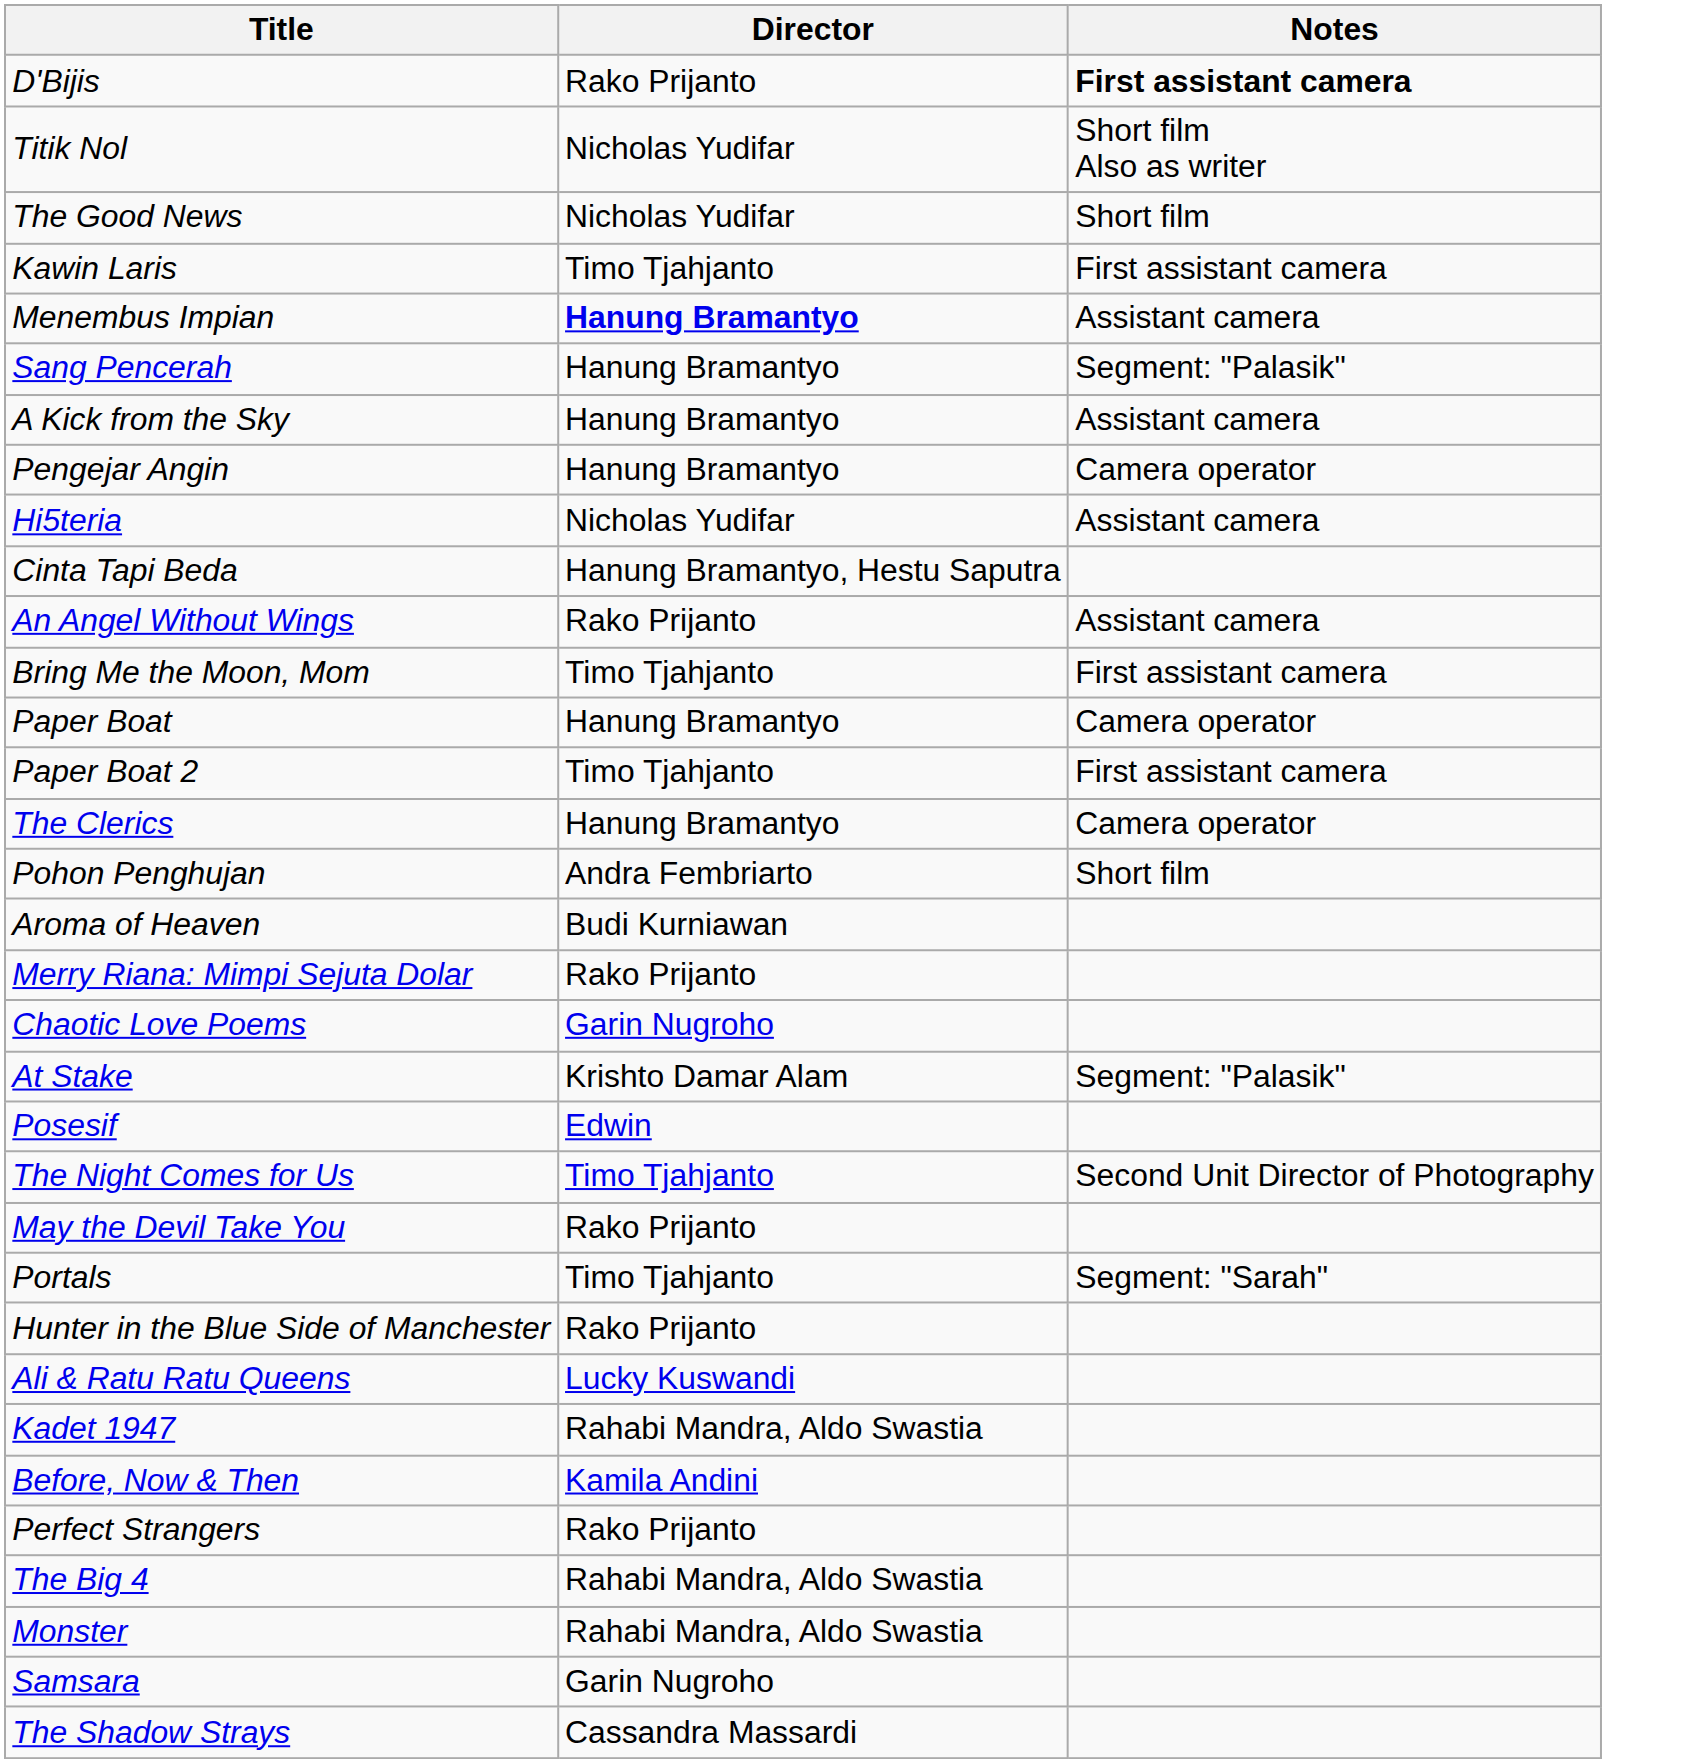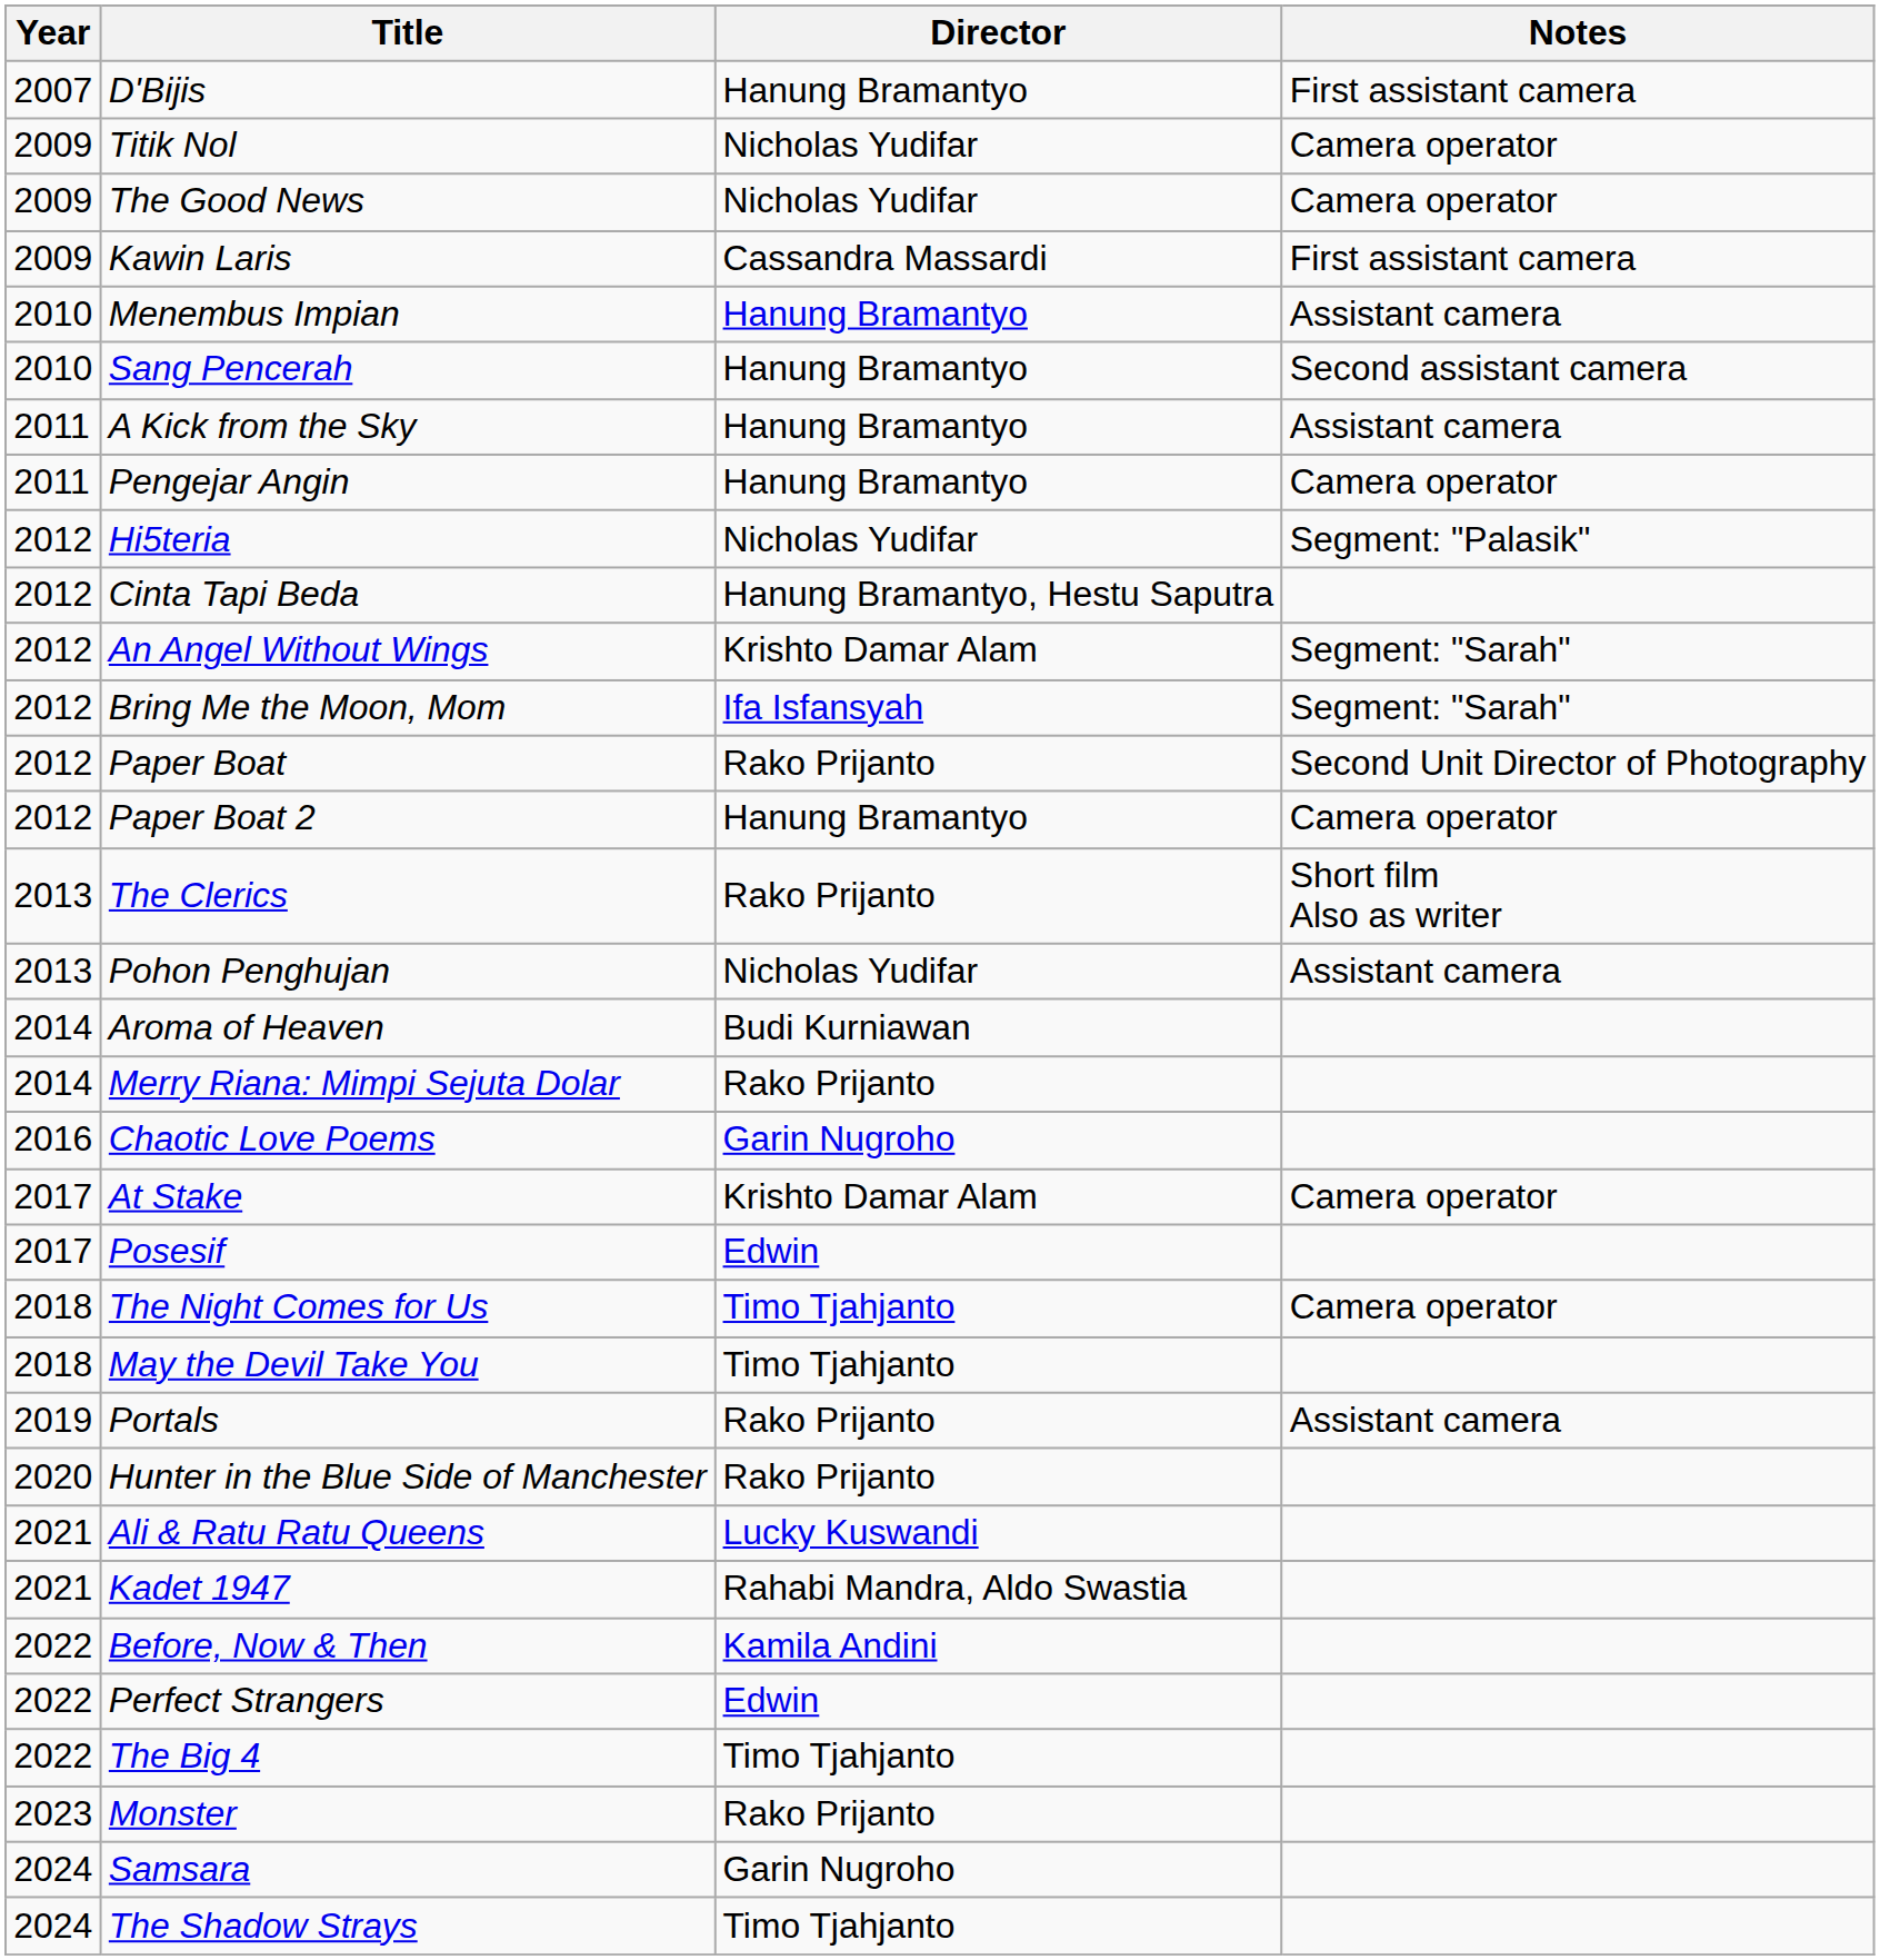+ column: Year | 2007 | 2009 | 2009 | 2009 | 2010 | 2010 | 2011 | 2011 | 2012 | 2012 | 2012 | 2012 | 2012 | 2012 | 2013 | 2013 | 2014 | 2014 | 2016 | 2017 | 2017 | 2018 | 2018 | 2019 | 2020 | 2021 | 2021 | 2022 | 2022 | 2022 | 2023 | 2024 | 2024
D'Bijis | Director: Rako Prijanto -> Hanung Bramantyo
D'Bijis | Notes: bold -> normal
Titik Nol | Notes: Short film Also as writer -> Camera operator
The Good News | Notes: Short film -> Camera operator
Kawin Laris | Director: Timo Tjahjanto -> Cassandra Massardi
Menembus Impian | Director: bold -> normal
Sang Pencerah | Notes: Segment: "Palasik" -> Second assistant camera
Hi5teria | Notes: Assistant camera -> Segment: "Palasik"
An Angel Without Wings | Director: Rako Prijanto -> Krishto Damar Alam
An Angel Without Wings | Notes: Assistant camera -> Segment: "Sarah"
Bring Me the Moon, Mom | Director: Timo Tjahjanto -> Ifa Isfansyah
Bring Me the Moon, Mom | Notes: First assistant camera -> Segment: "Sarah"
Paper Boat | Director: Hanung Bramantyo -> Rako Prijanto
Paper Boat | Notes: Camera operator -> Second Unit Director of Photography
Paper Boat 2 | Director: Timo Tjahjanto -> Hanung Bramantyo
Paper Boat 2 | Notes: First assistant camera -> Camera operator
The Clerics | Director: Hanung Bramantyo -> Rako Prijanto
The Clerics | Notes: Camera operator -> Short film Also as writer
Pohon Penghujan | Director: Andra Fembriarto -> Nicholas Yudifar
Pohon Penghujan | Notes: Short film -> Assistant camera
At Stake | Notes: Segment: "Palasik" -> Camera operator
The Night Comes for Us | Notes: Second Unit Director of Photography -> Camera operator
May the Devil Take You | Director: Rako Prijanto -> Timo Tjahjanto
Portals | Director: Timo Tjahjanto -> Rako Prijanto
Portals | Notes: Segment: "Sarah" -> Assistant camera
Perfect Strangers | Director: Rako Prijanto -> Edwin
The Big 4 | Director: Rahabi Mandra, Aldo Swastia -> Timo Tjahjanto
Monster | Director: Rahabi Mandra, Aldo Swastia -> Rako Prijanto
The Shadow Strays | Director: Cassandra Massardi -> Timo Tjahjanto
